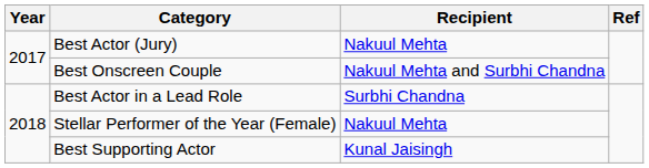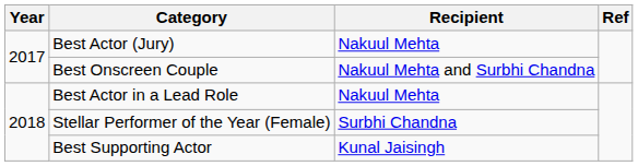Best Actor in a Lead Role | Recipient: Surbhi Chandna -> Nakuul Mehta
Stellar Performer of the Year (Female) | Recipient: Nakuul Mehta -> Surbhi Chandna
